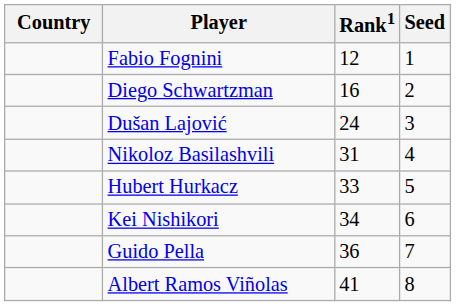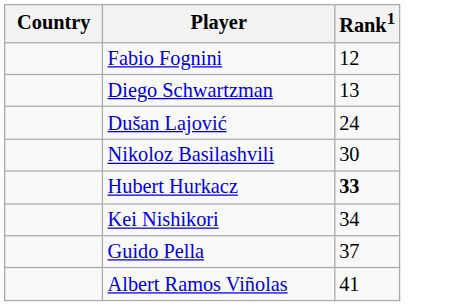- column: Seed | 1 | 2 | 3 | 4 | 5 | 6 | 7 | 8
Diego Schwartzman | Rank1: 16 -> 13
Nikoloz Basilashvili | Rank1: 31 -> 30
Hubert Hurkacz | Rank1: normal -> bold
Guido Pella | Rank1: 36 -> 37
